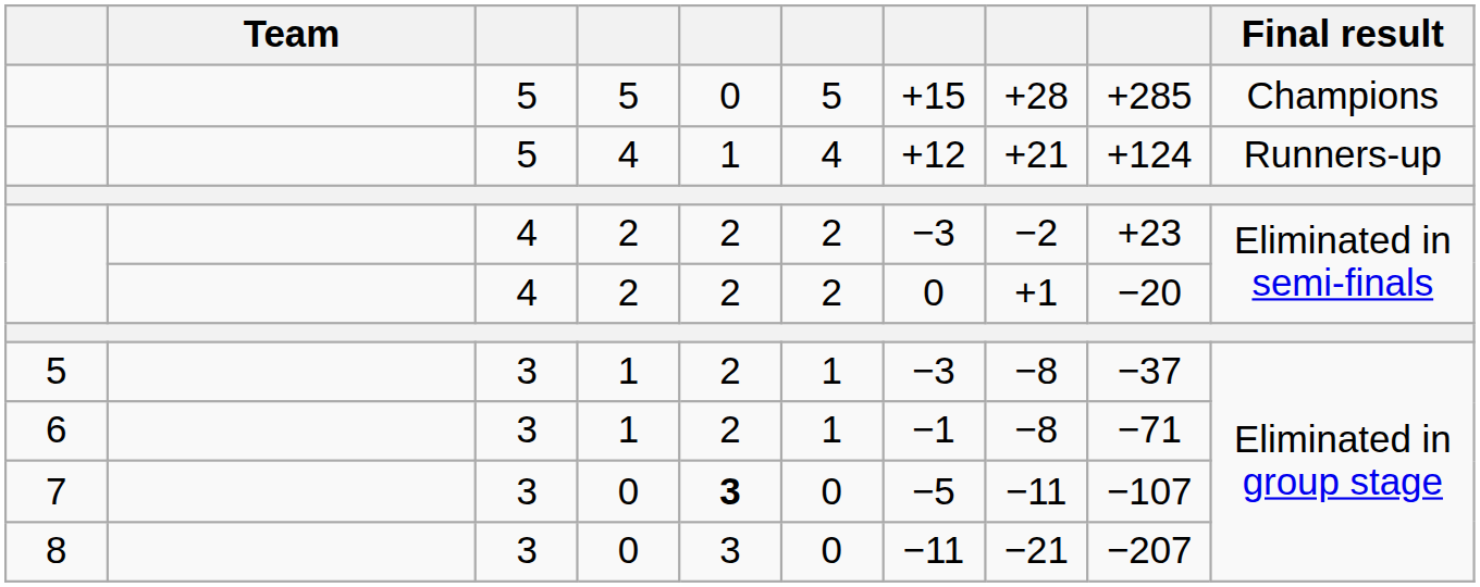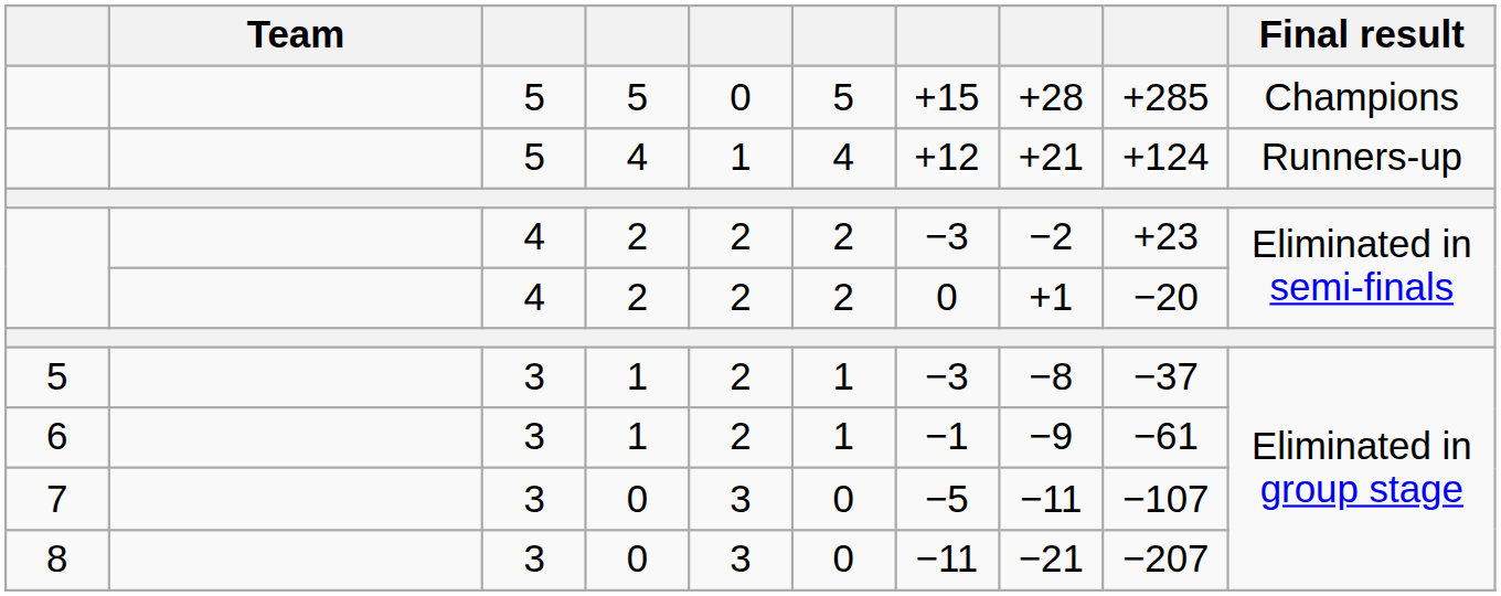6 | column 8: −8 -> −9
6 | column 9: −71 -> −61
7 | column 5: bold -> normal
